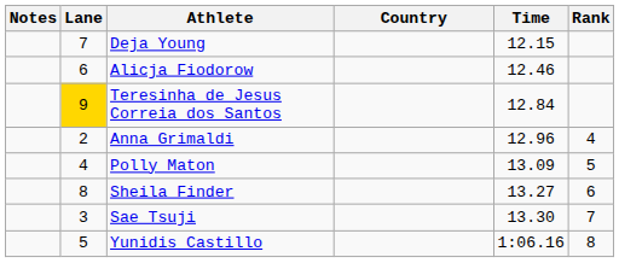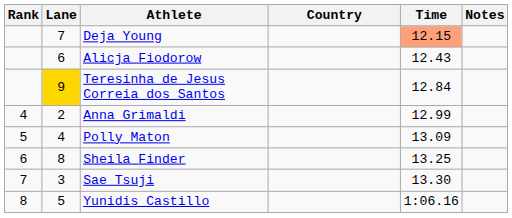columns swapped: Rank <-> Notes
Deja Young | Time: no background -> lightsalmon background
Alicja Fiodorow | Time: 12.46 -> 12.43
Anna Grimaldi | Time: 12.96 -> 12.99
Sheila Finder | Time: 13.27 -> 13.25
